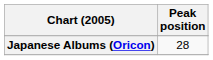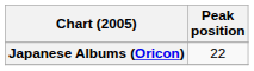Japanese Albums (Oricon) | Peak position: 28 -> 22
